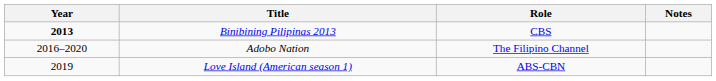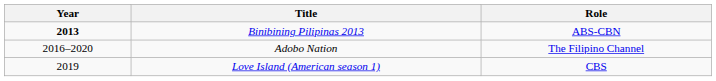- column: Notes
Binibining Pilipinas 2013 | Role: CBS -> ABS-CBN
Love Island (American season 1) | Role: ABS-CBN -> CBS
